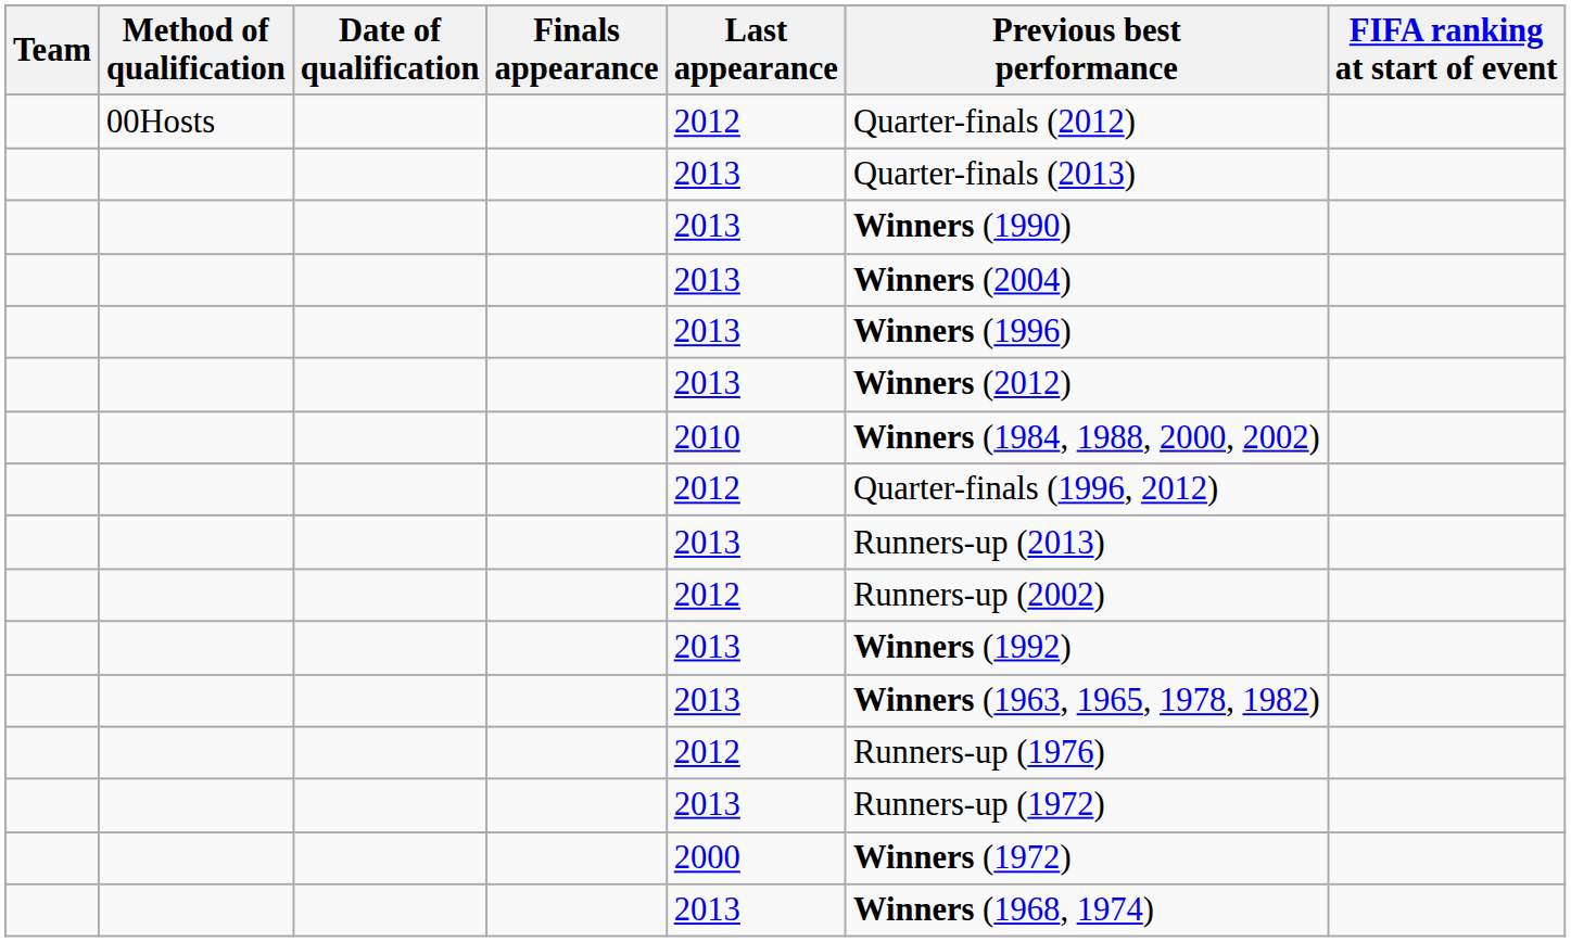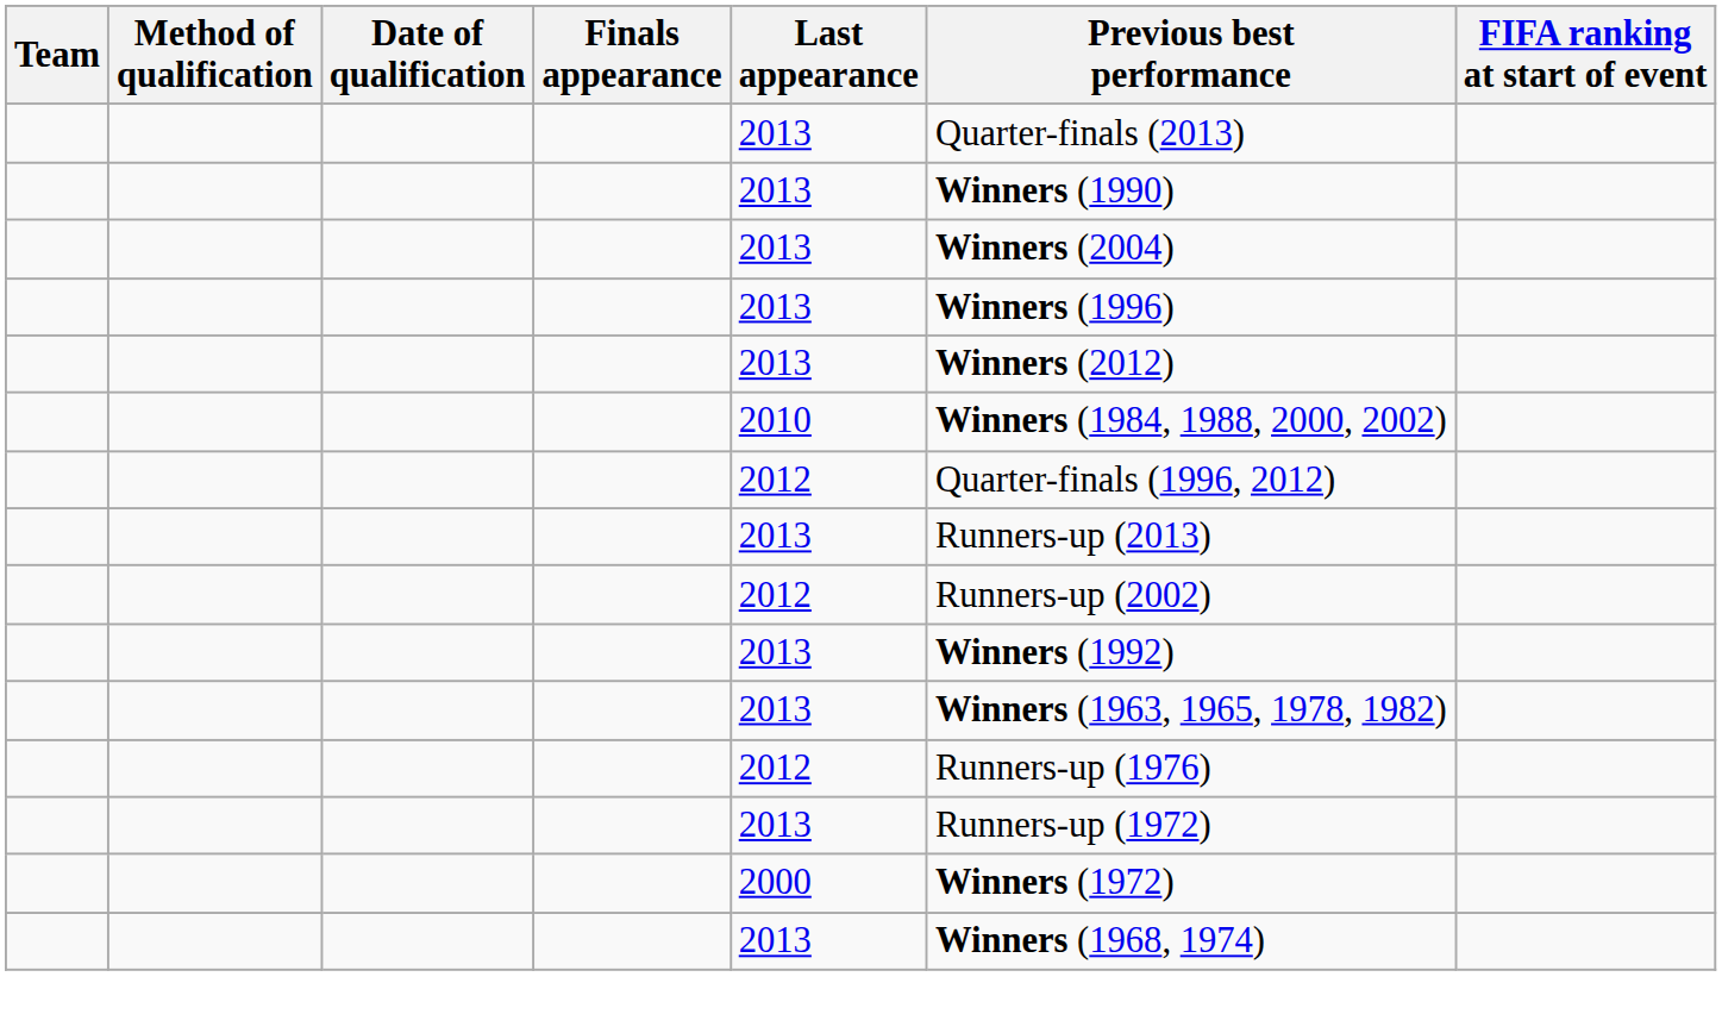- row: 00Hosts | 2012 | Quarter-finals (2012)
